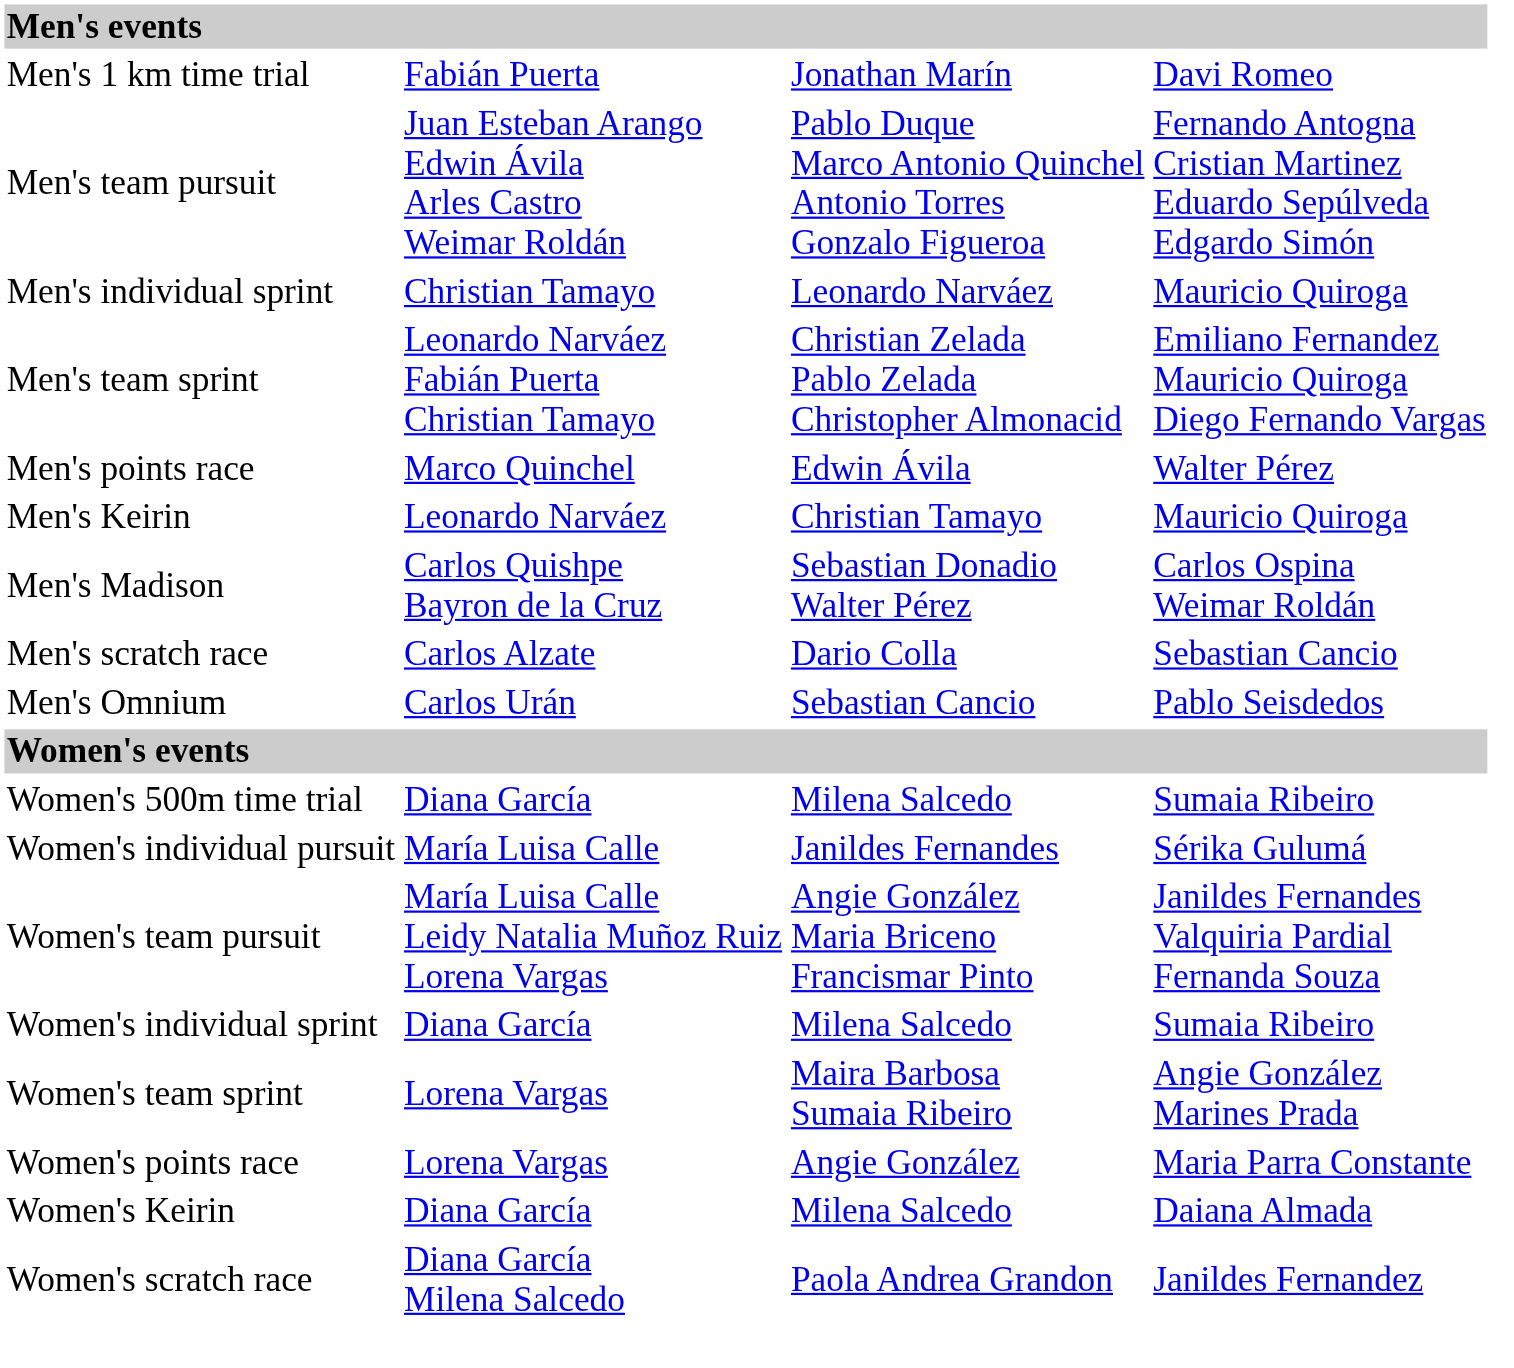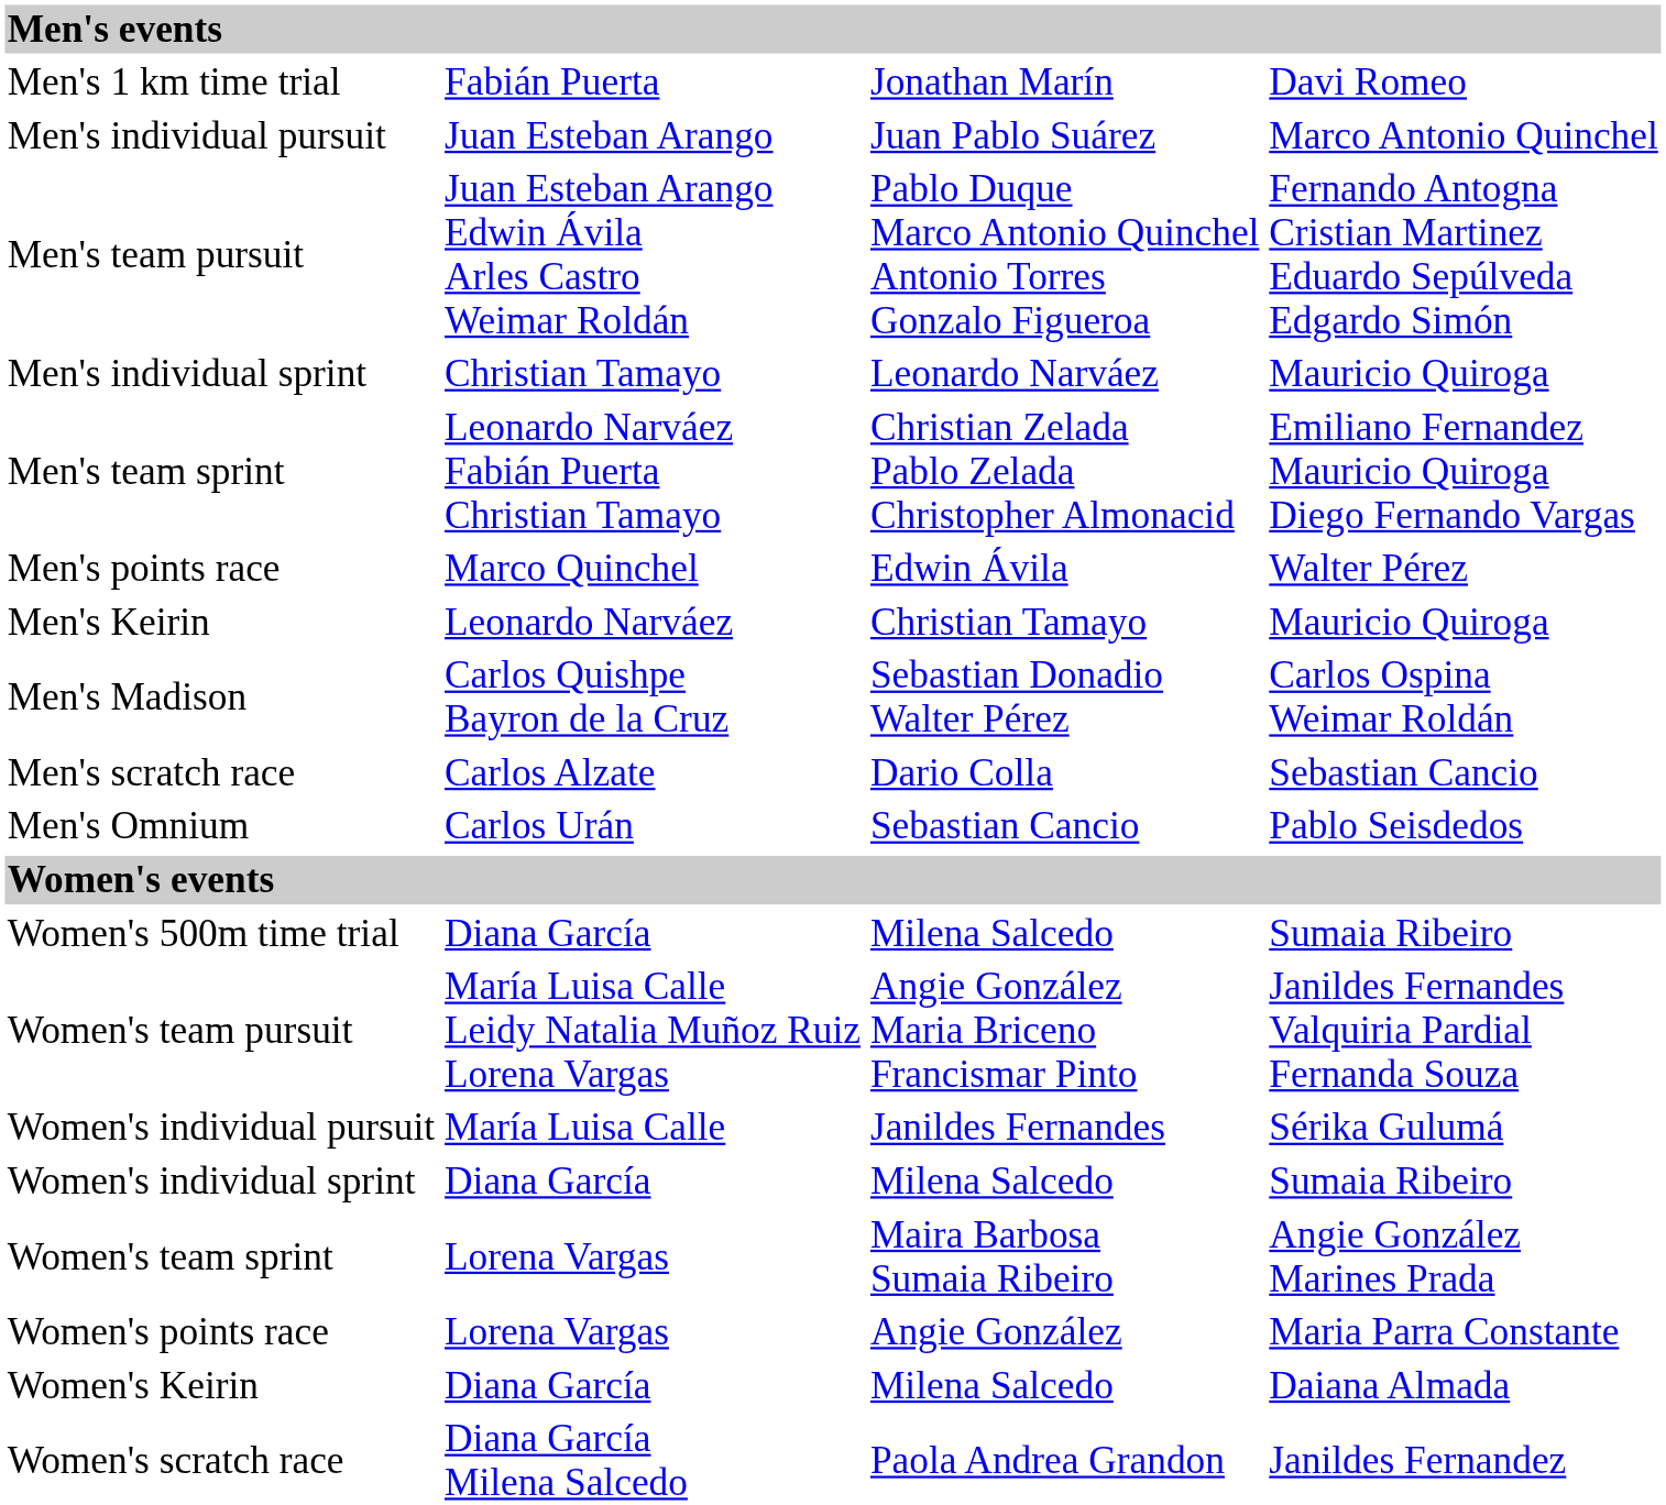+ row: Men's individual pursuit | Juan Esteban Arango | Juan Pablo Suárez | Marco Antonio Quinchel
rows swapped: Women's individual pursuit <-> Women's team pursuit
